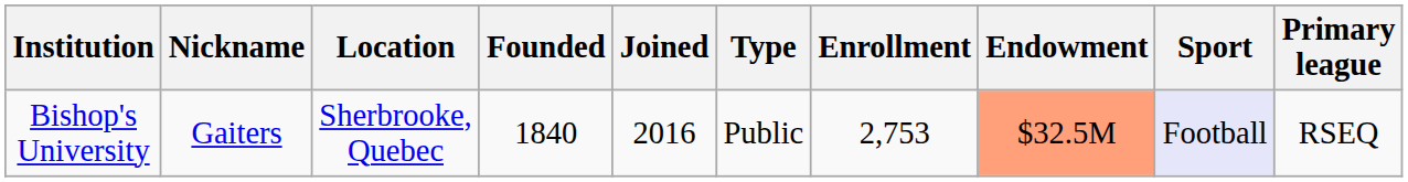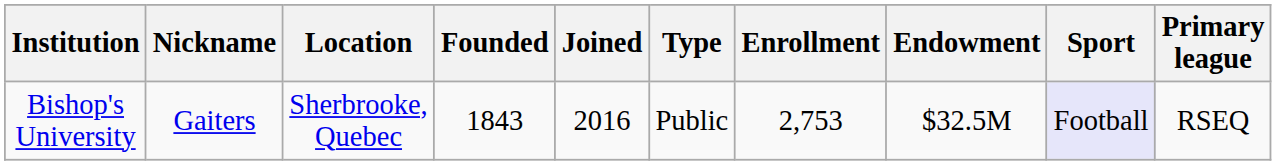Bishop's University | Founded: 1840 -> 1843
Bishop's University | Endowment: lightsalmon background -> no background
